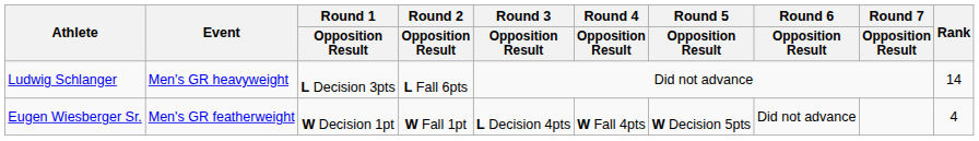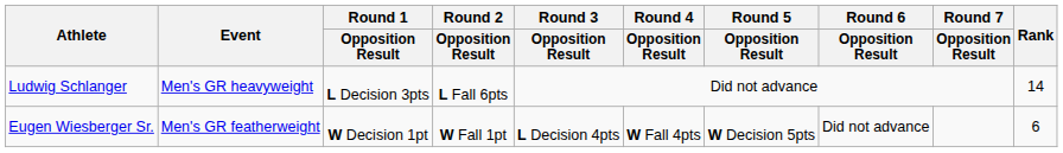Eugen Wiesberger Sr. | Rank: 4 -> 6
